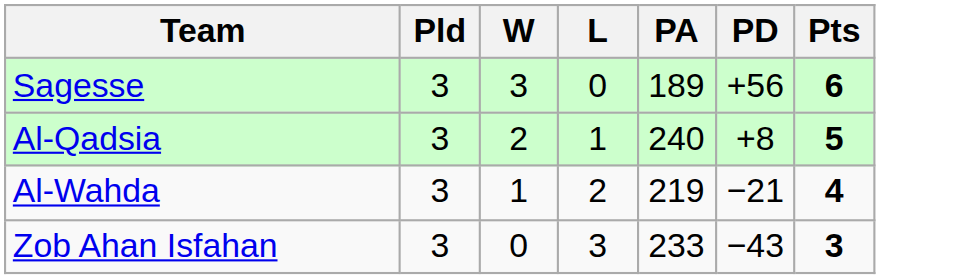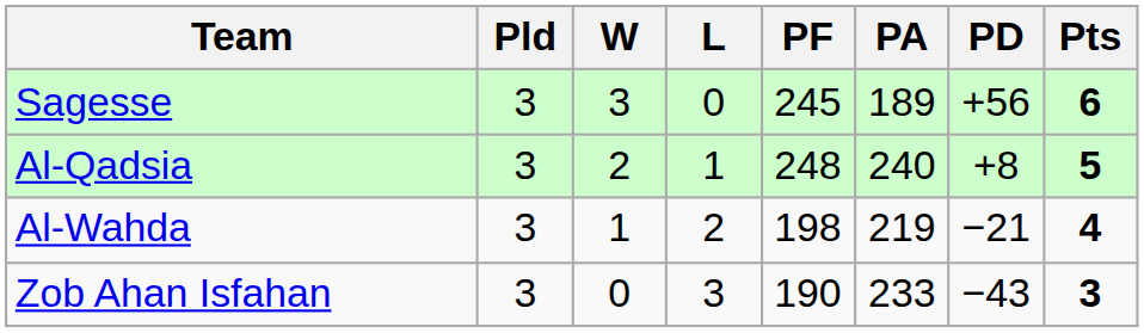+ column: PF | 245 | 248 | 198 | 190
